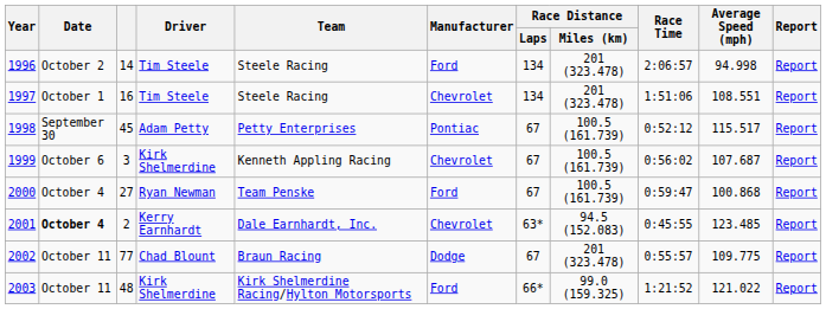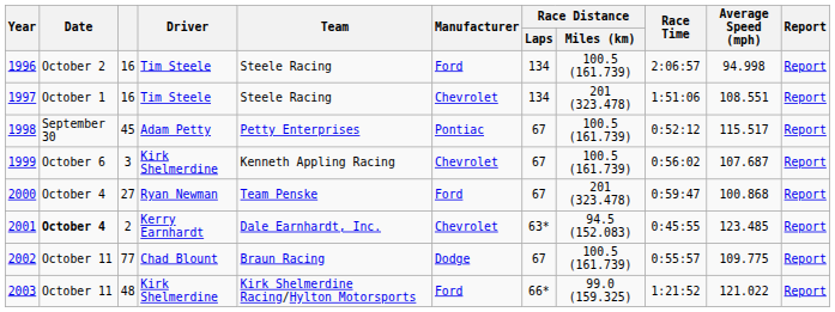1996 | column 3: 14 -> 16
1996 | Race Distance / Miles (km): 201 (323.478) -> 100.5 (161.739)
2000 | Race Distance / Miles (km): 100.5 (161.739) -> 201 (323.478)
2002 | Race Distance / Miles (km): 201 (323.478) -> 100.5 (161.739)
